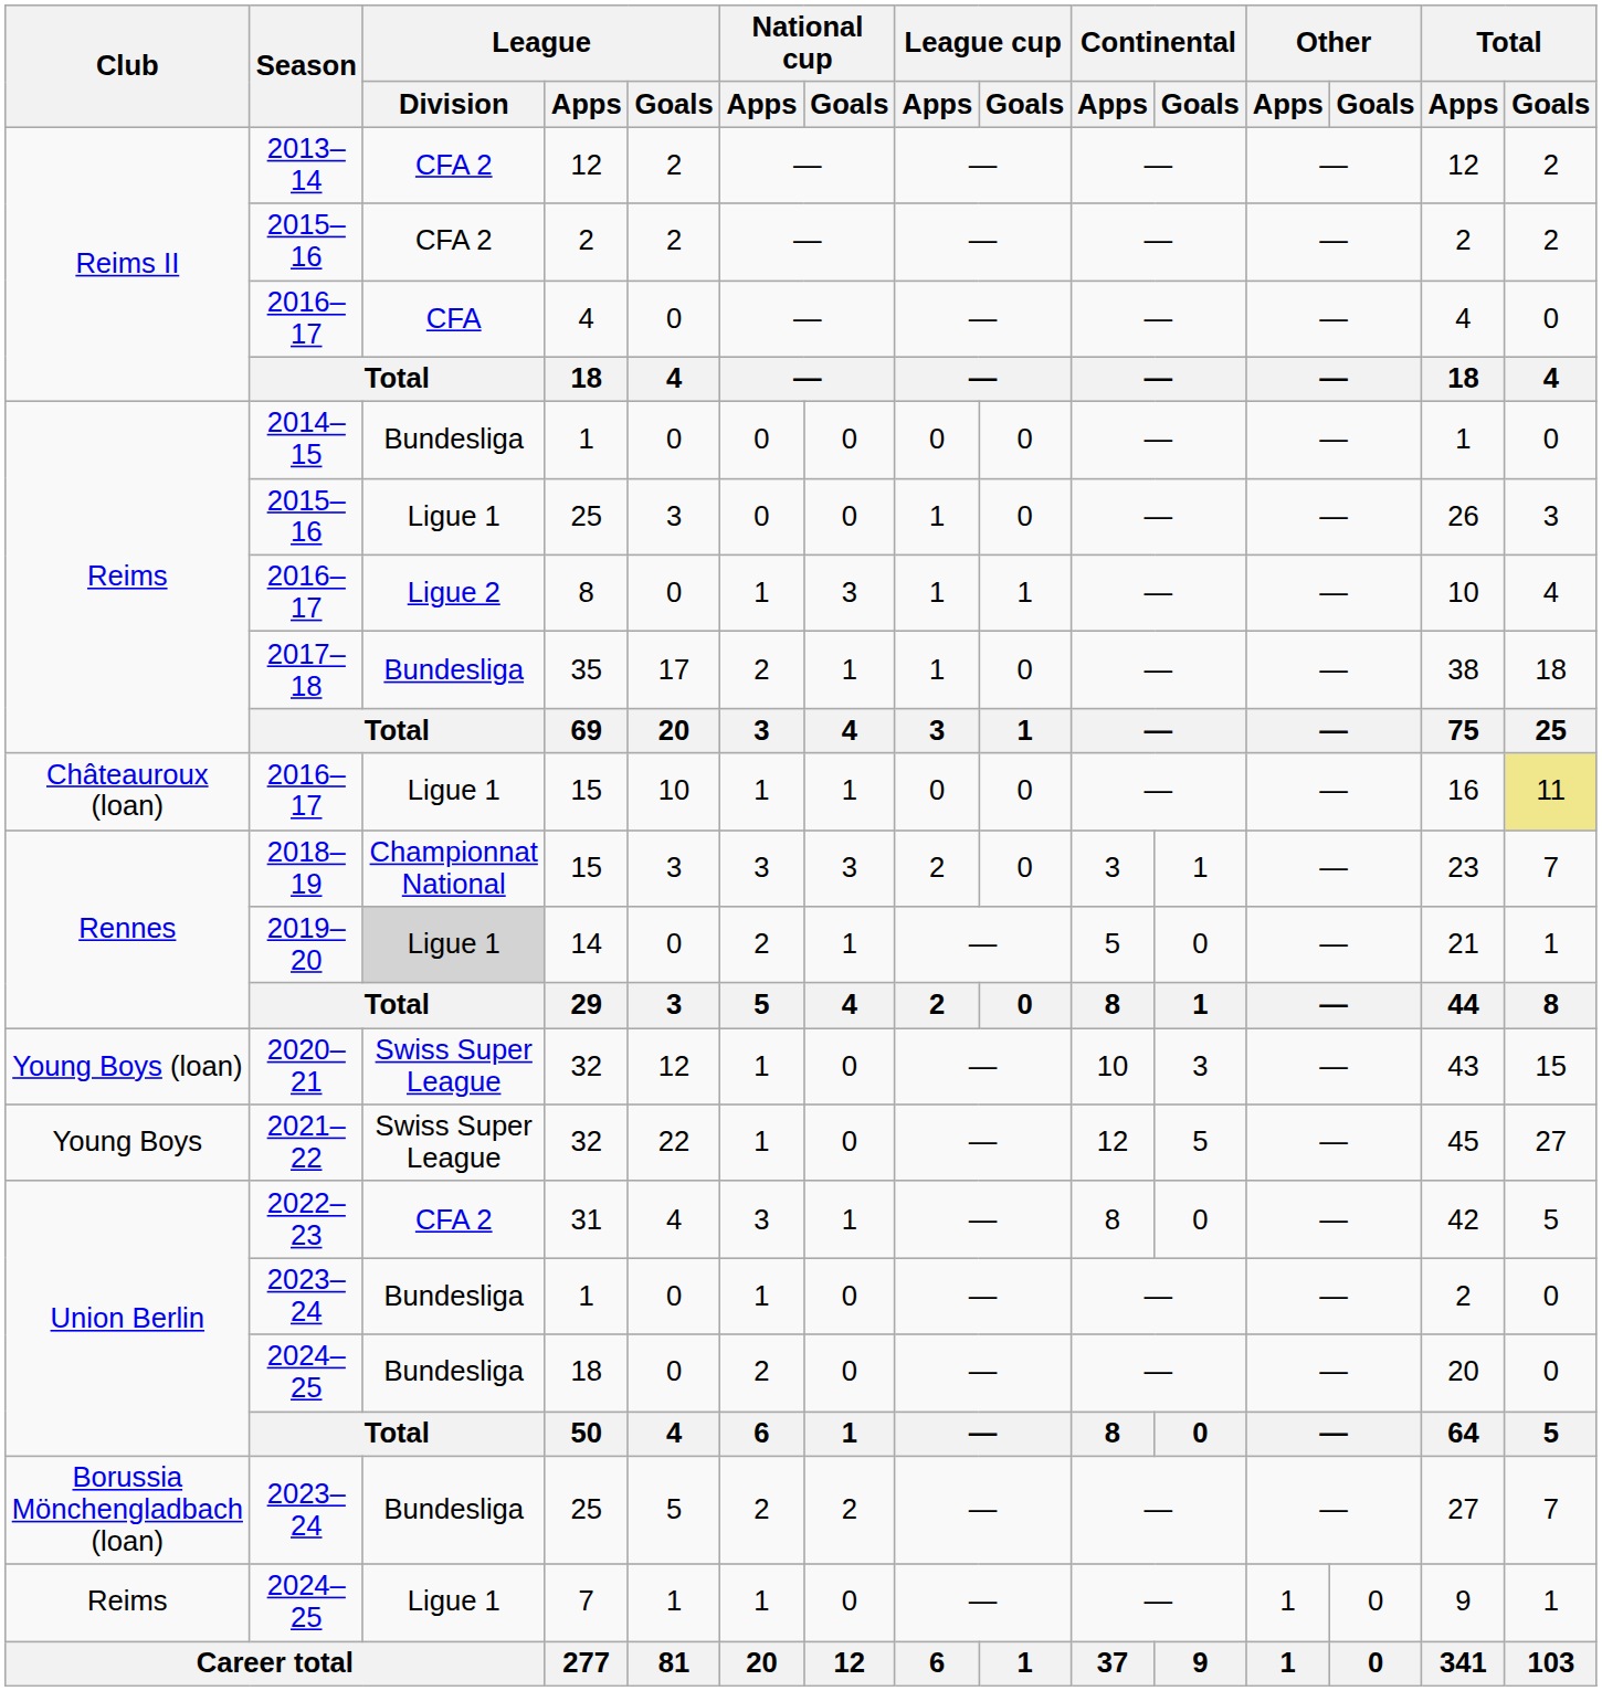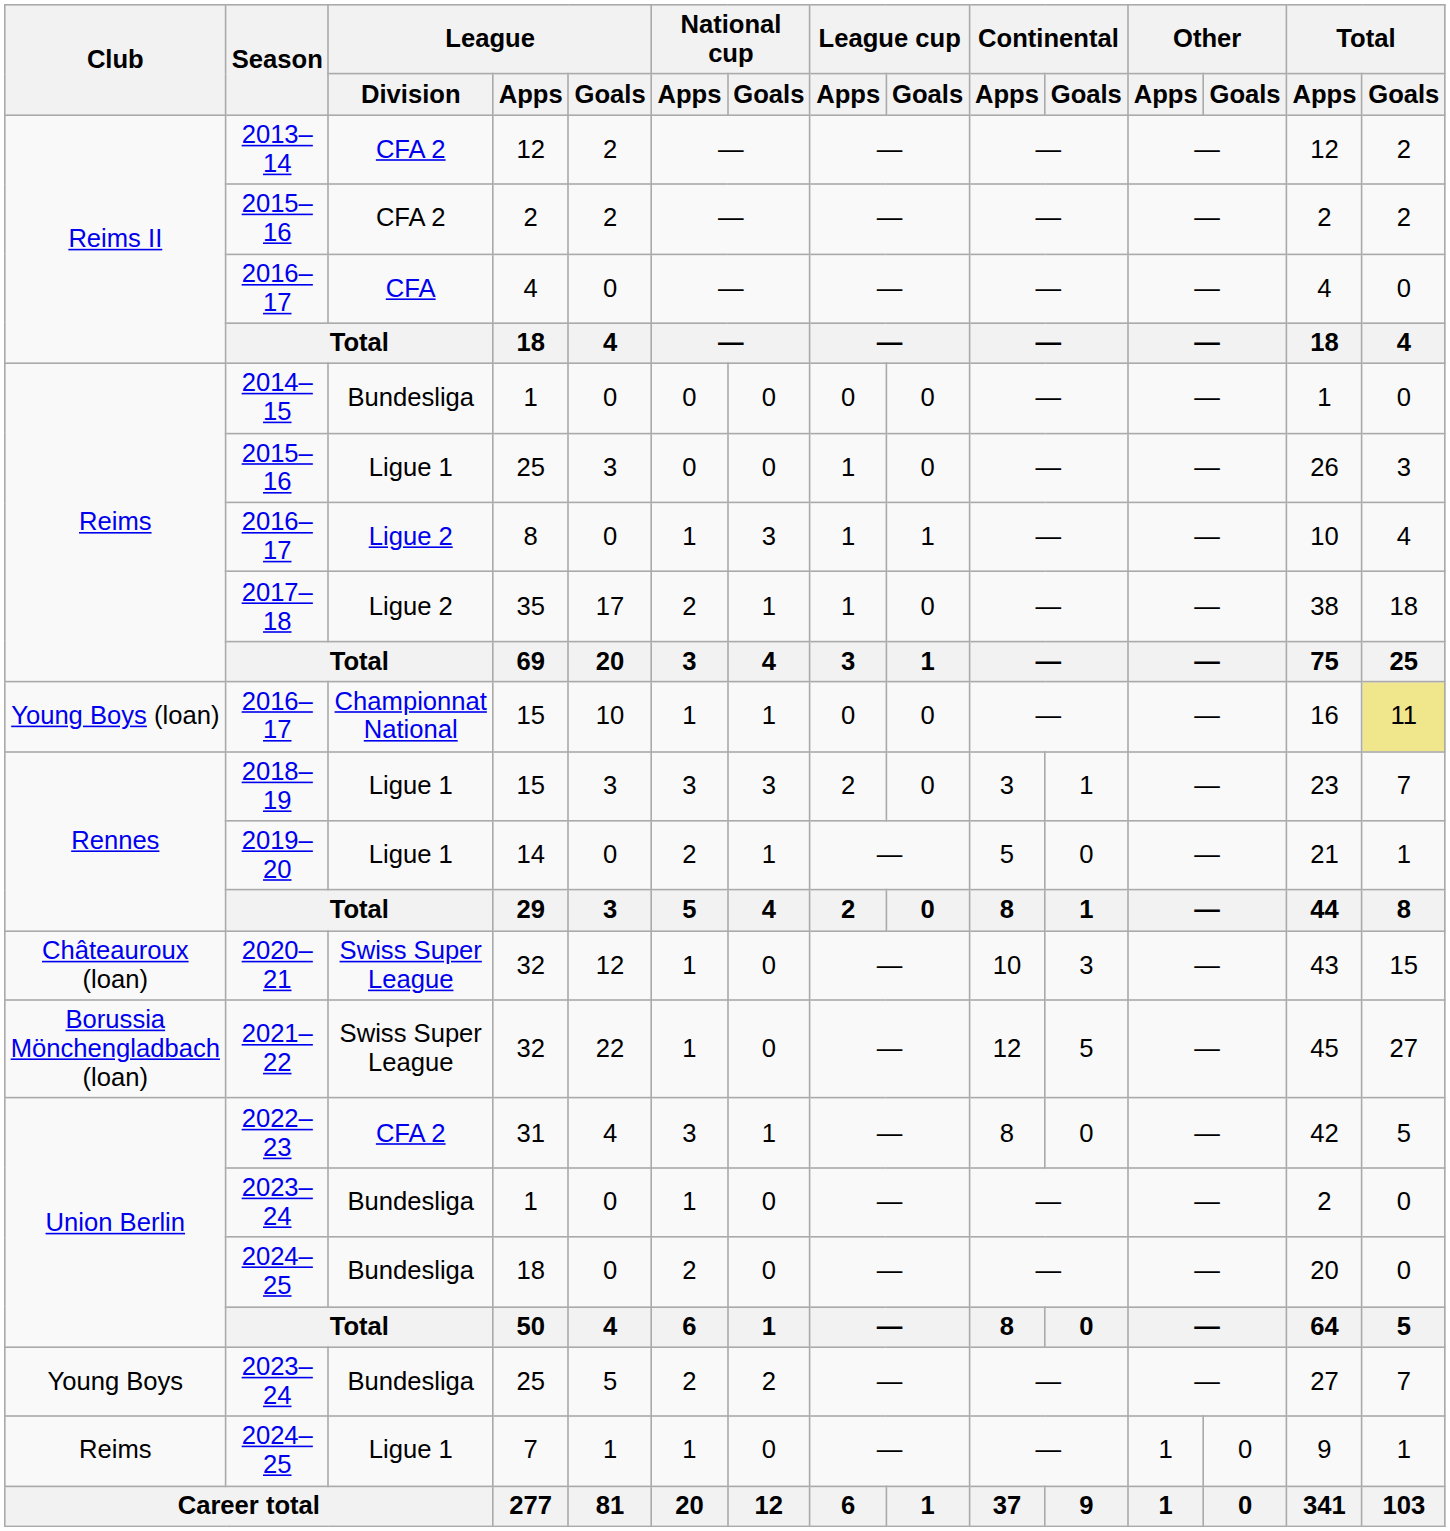35 | League / Division: Bundesliga -> Ligue 2
2016–17 / 15 | Club: Châteauroux (loan) -> Young Boys (loan)
2016–17 / 15 | League / Division: Ligue 1 -> Championnat National
2018–19 / 15 | League / Division: Championnat National -> Ligue 1
14 | League / Division: lightgrey background -> no background
2020–21 / 32 | Club: Young Boys (loan) -> Châteauroux (loan)
2021–22 / 32 | Club: Young Boys -> Borussia Mönchengladbach (loan)
2023–24 / 25 | Club: Borussia Mönchengladbach (loan) -> Young Boys
